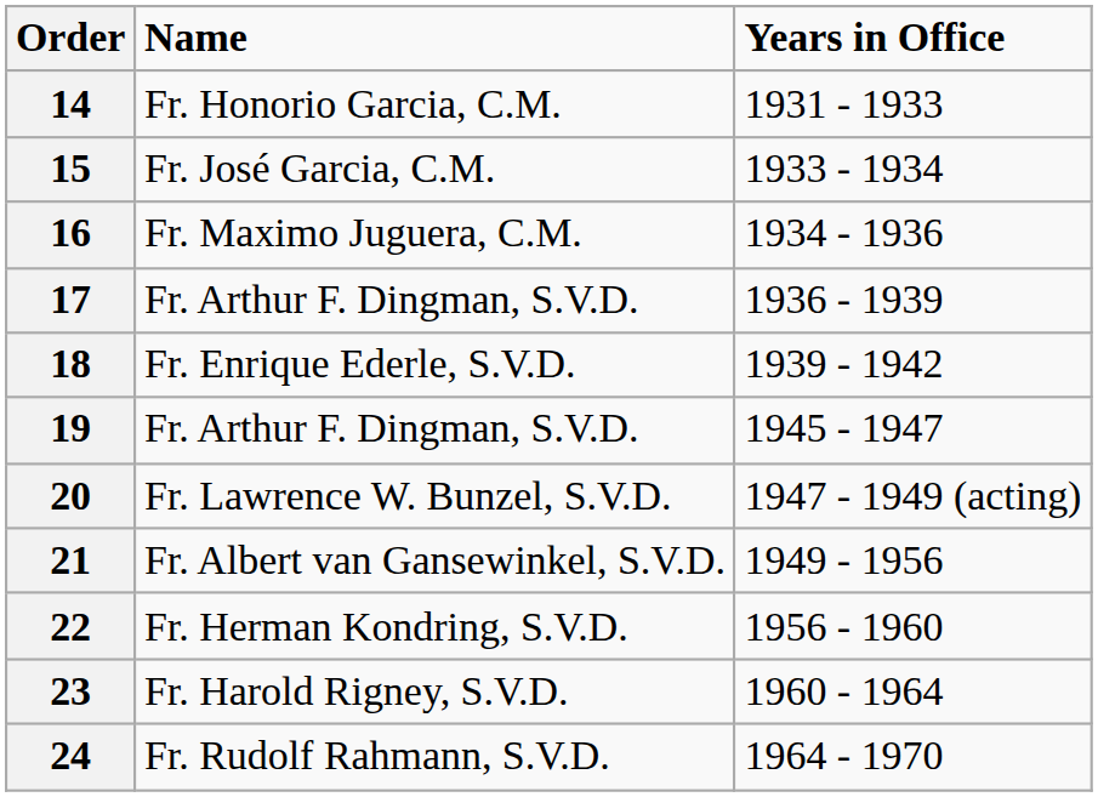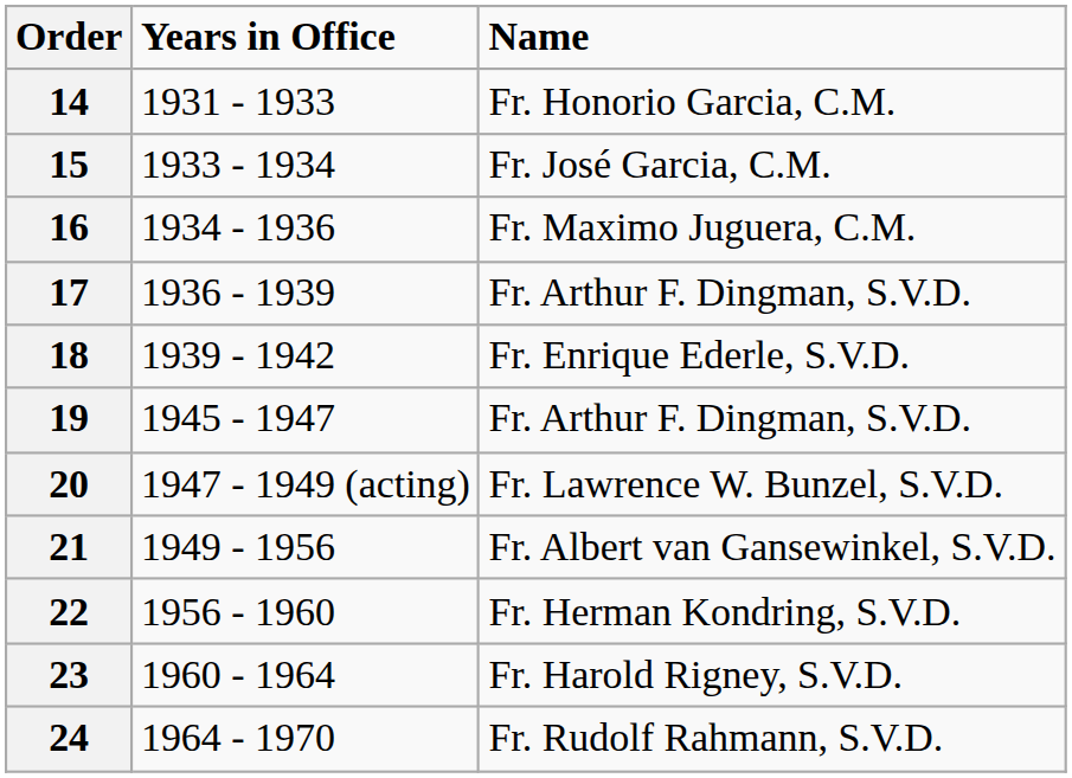columns swapped: Years in Office <-> Name
